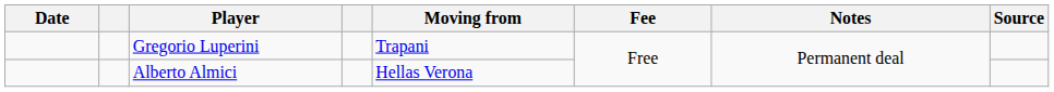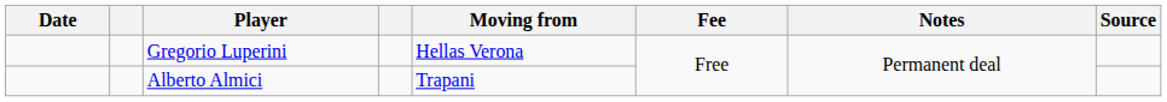Gregorio Luperini | Moving from: Trapani -> Hellas Verona
Alberto Almici | Moving from: Hellas Verona -> Trapani
